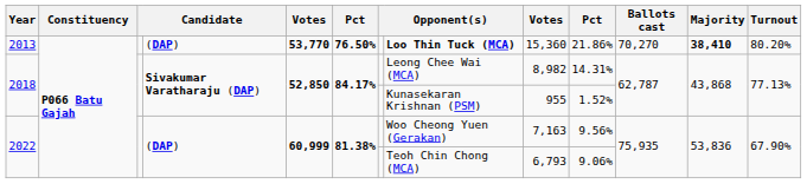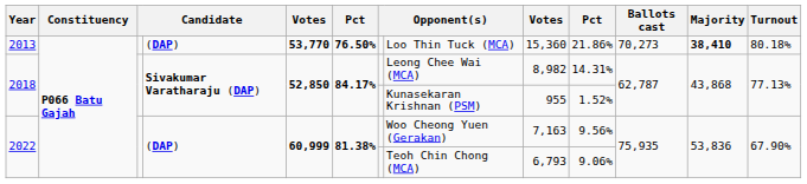2013 | column 8: bold -> normal
2013 | Ballots cast: 70,270 -> 70,273
2013 | Turnout: 80.20% -> 80.18%
